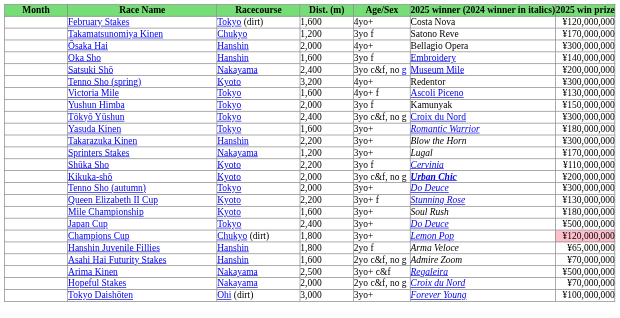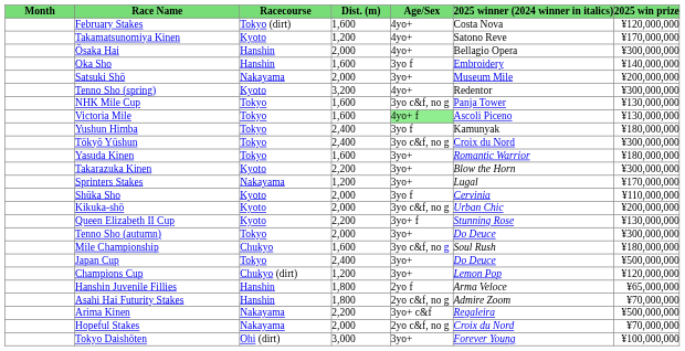Takamatsunomiya Kinen | Racecourse: Chukyo -> Kyoto
Takamatsunomiya Kinen | Age/Sex: 3yo f -> 4yo+
Satsuki Shō | Dist. (m): 2,400 -> 2,000
Satsuki Shō | Age/Sex: 3yo c&f, no g -> 3yo+
+ row: NHK Mile Cup | Tokyo | 1,600 | 3yo c&f, no g | Panja Tower | ¥130,000,000
Victoria Mile | Age/Sex: no background -> lightgreen background
Yushun Himba | Dist. (m): 2,000 -> 2,400
Yushun Himba | 2025 win prize: ¥150,000,000 -> ¥180,000,000
Takarazuka Kinen | Racecourse: Hanshin -> Kyoto
Shūka Sho | Dist. (m): 2,200 -> 2,000
Kikuka-shō | 2025 winner (2024 winner in italics): bold -> normal
rows swapped: Tenno Sho (autumn) <-> Queen Elizabeth II Cup
Mile Championship | Racecourse: Kyoto -> Chukyo
Mile Championship | Age/Sex: 3yo+ -> 3yo c&f, no g
Champions Cup | Dist. (m): 1,800 -> 1,200
Champions Cup | 2025 win prize: pink background -> no background
Asahi Hai Futurity Stakes | Dist. (m): 1,600 -> 1,800
Arima Kinen | Dist. (m): 2,500 -> 2,200
